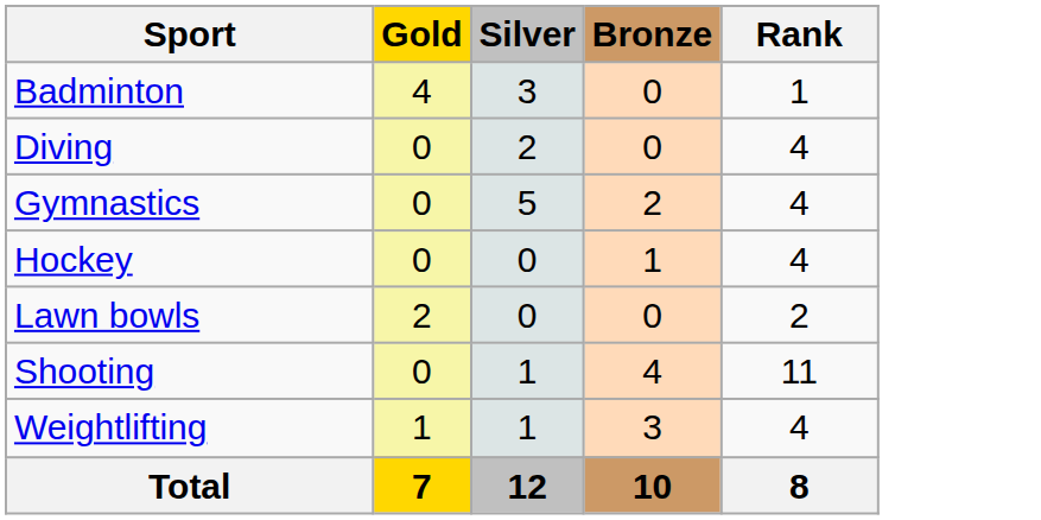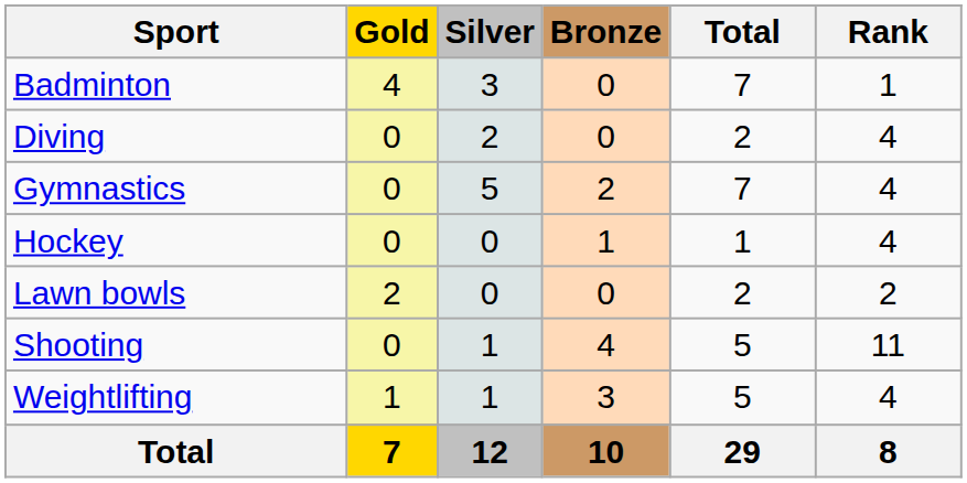+ column: Total | 7 | 2 | 7 | 1 | 2 | 5 | 5 | 29
